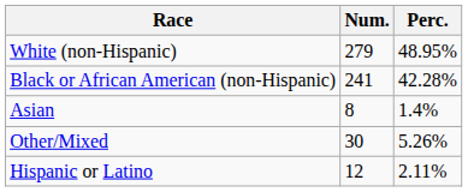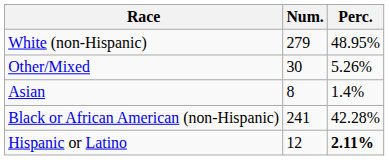rows swapped: Black or African American (non-Hispanic) <-> Other/Mixed
Hispanic or Latino | Perc.: normal -> bold
